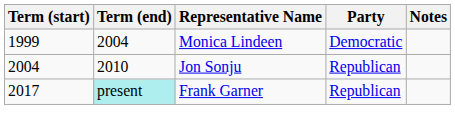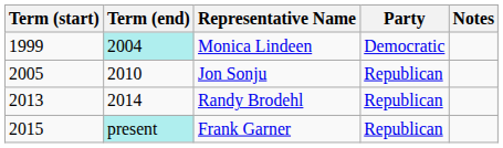Monica Lindeen | Term (end): no background -> paleturquoise background
Jon Sonju | Term (start): 2004 -> 2005
+ row: 2013 | 2014 | Randy Brodehl | Republican
Frank Garner | Term (start): 2017 -> 2015
